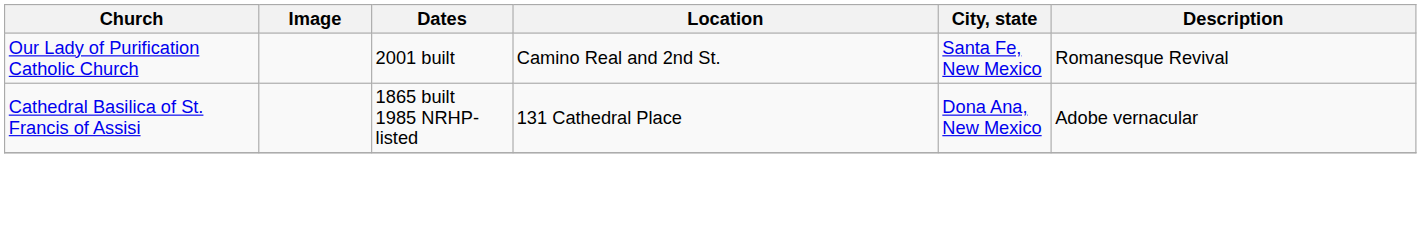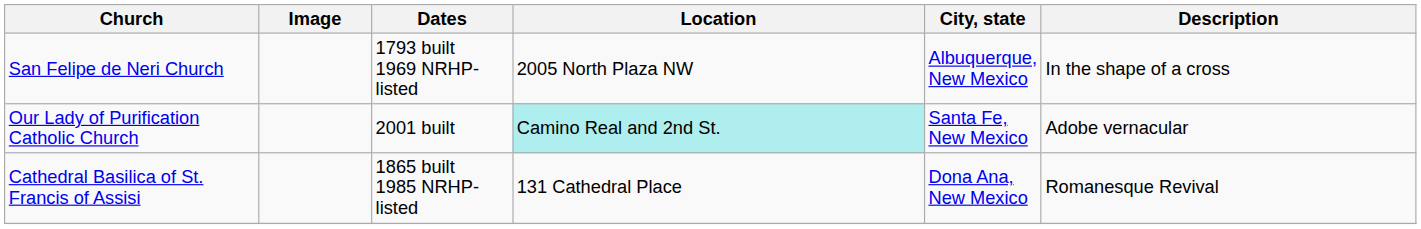+ row: San Felipe de Neri Church | 1793 built 1969 NRHP-listed | 2005 North Plaza NW | Albuquerque, New Mexico | In the shape of a cross
Our Lady of Purification Catholic Church | Location: no background -> paleturquoise background
Our Lady of Purification Catholic Church | Description: Romanesque Revival -> Adobe vernacular
Cathedral Basilica of St. Francis of Assisi | Description: Adobe vernacular -> Romanesque Revival
